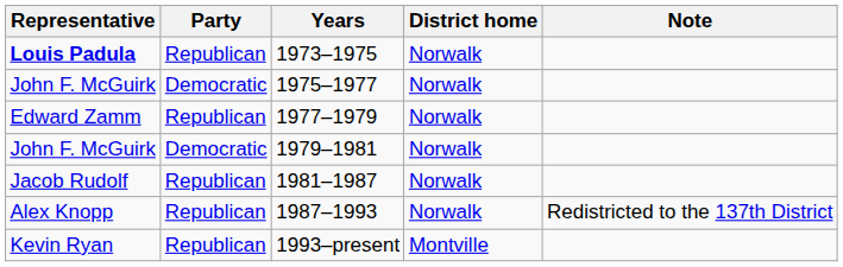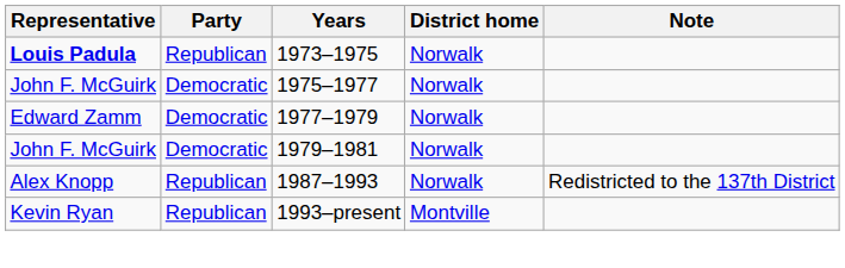1977–1979 | Party: Republican -> Democratic
- row: Jacob Rudolf | Republican | 1981–1987 | Norwalk
